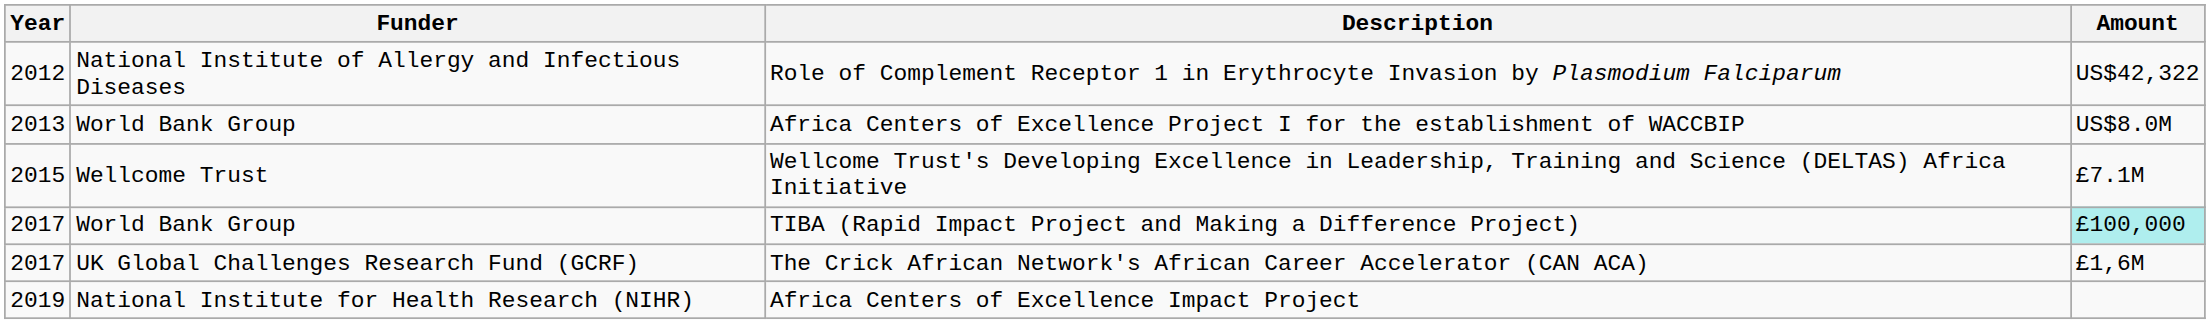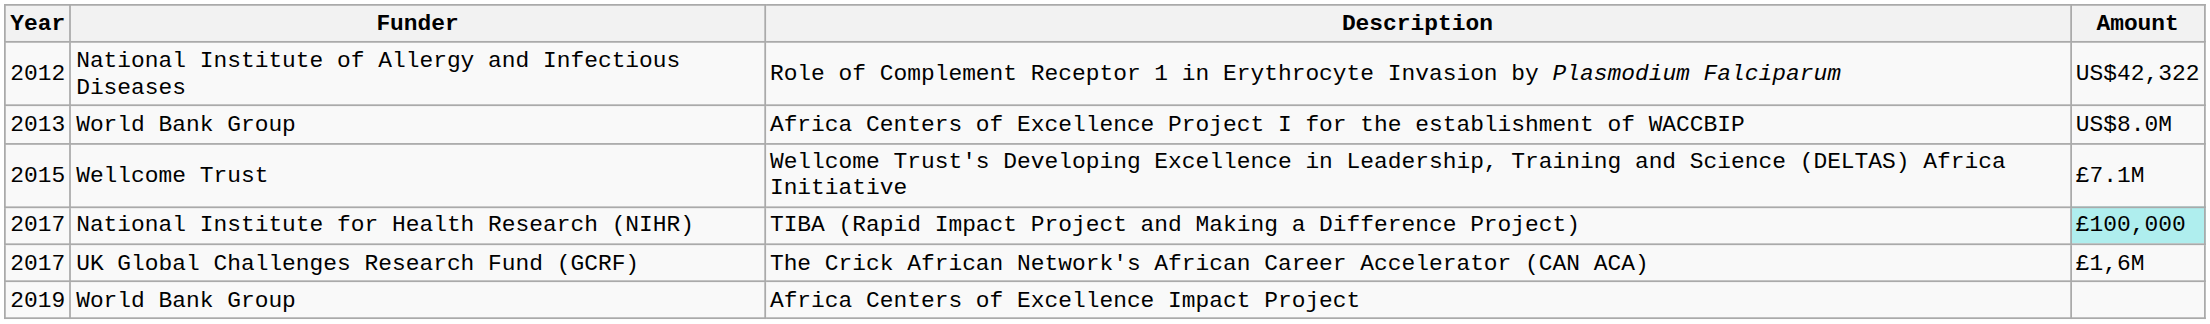TIBA (Rapid Impact Project and Making a Difference Project) | Funder: World Bank Group -> National Institute for Health Research (NIHR)
Africa Centers of Excellence Impact Project | Funder: National Institute for Health Research (NIHR) -> World Bank Group
